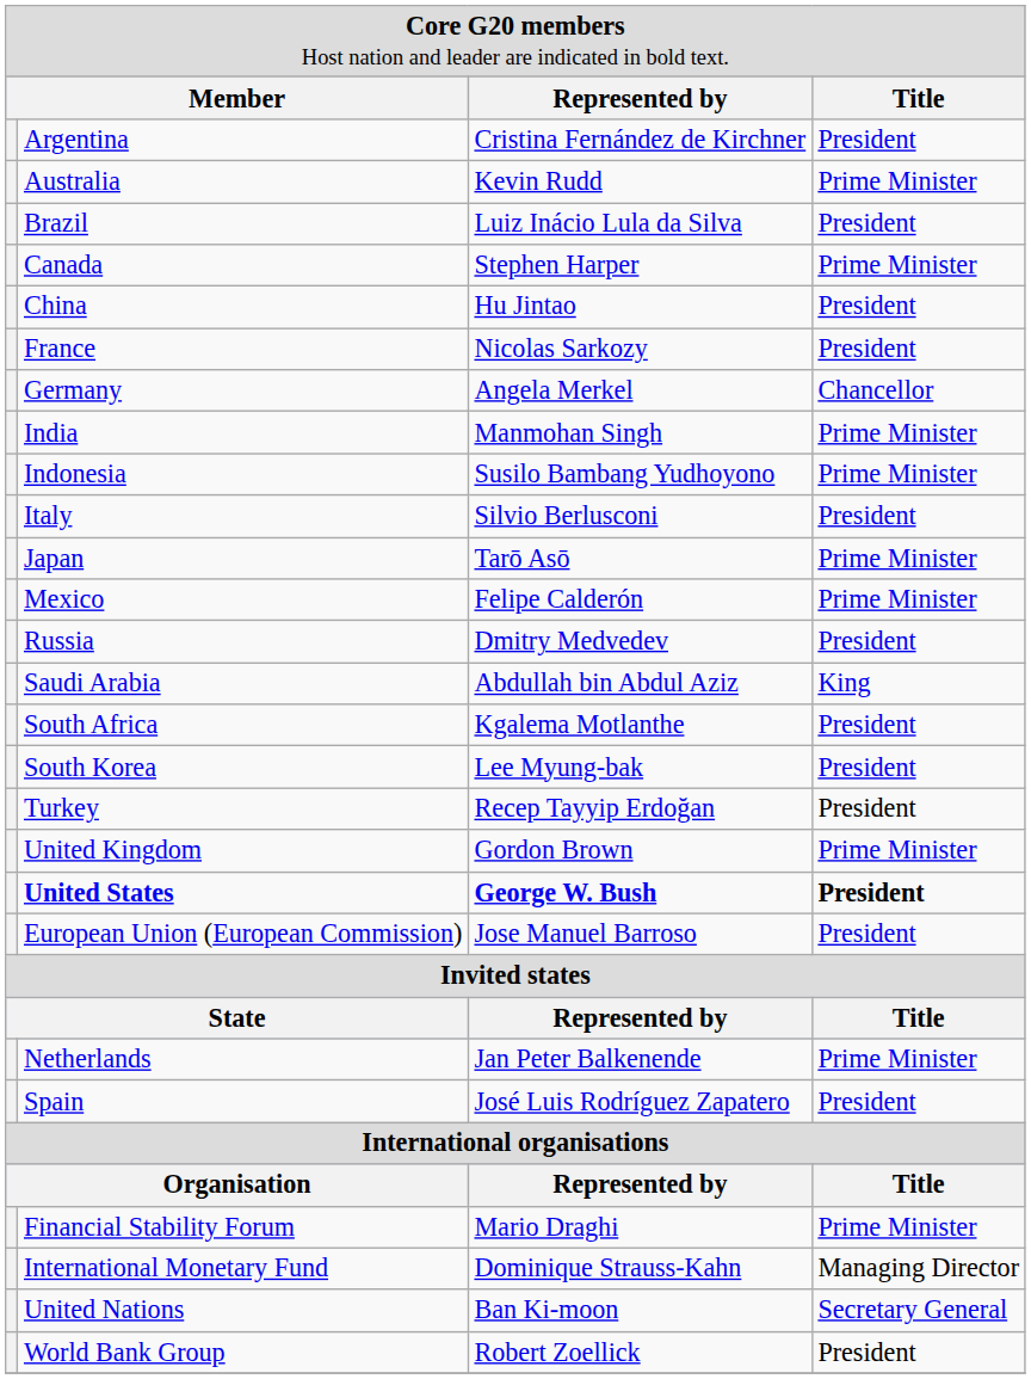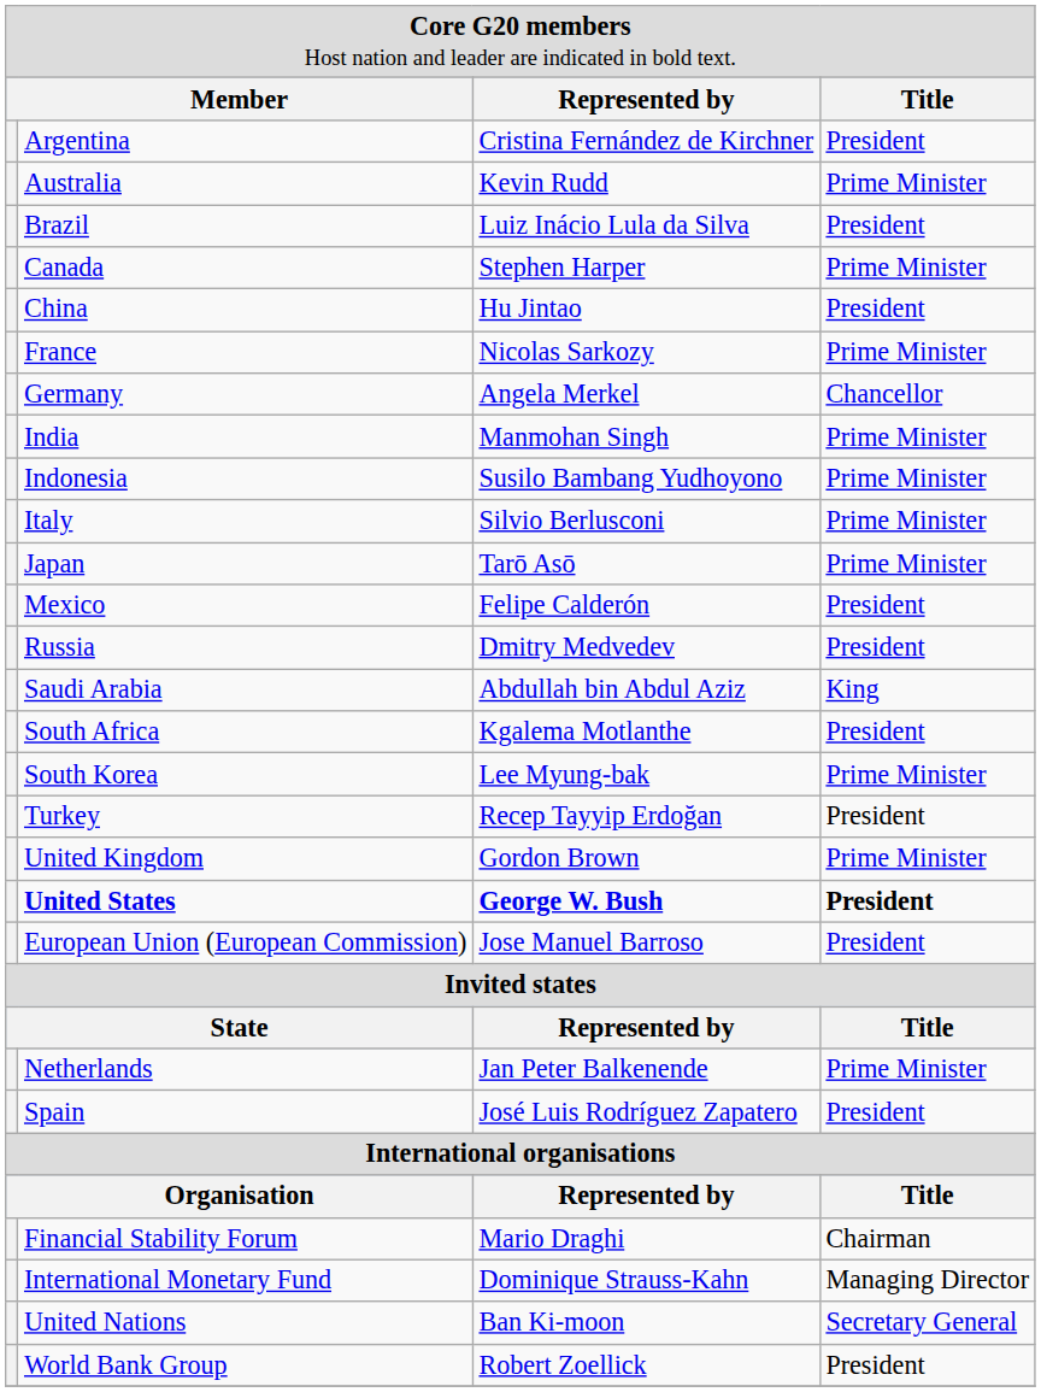France | column 4: President -> Prime Minister
Italy | column 4: President -> Prime Minister
Mexico | column 4: Prime Minister -> President
South Korea | column 4: President -> Prime Minister
Financial Stability Forum | column 4: Prime Minister -> Chairman
